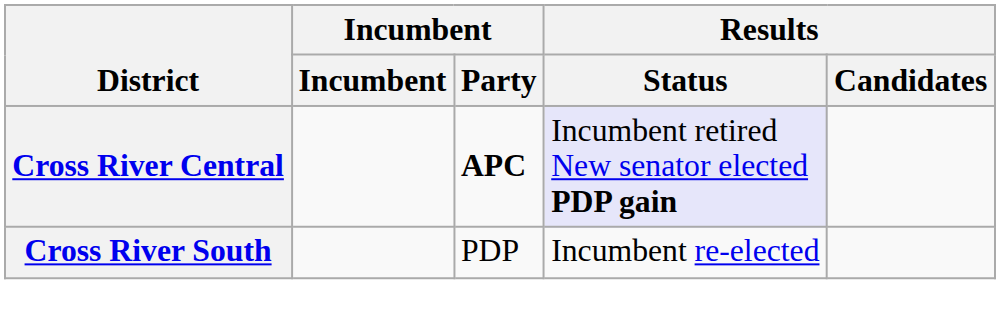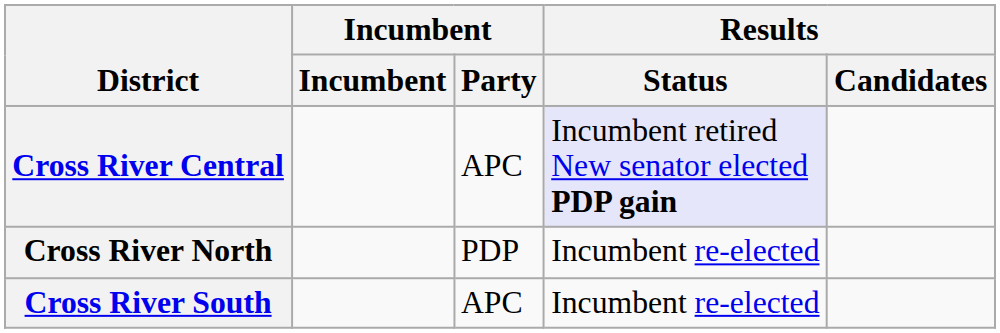Cross River Central | Incumbent / Party: bold -> normal
+ row: Cross River North | PDP | Incumbent re-elected
Cross River South | Incumbent / Party: PDP -> APC
